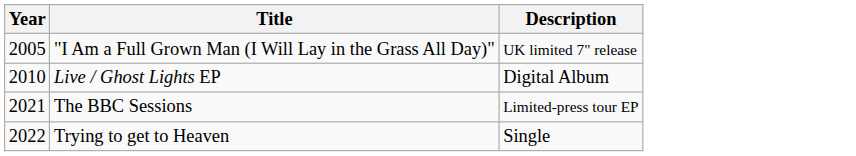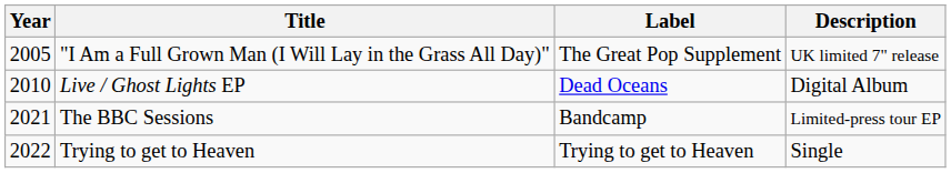+ column: Label | The Great Pop Supplement | Dead Oceans | Bandcamp | Trying to get to Heaven
